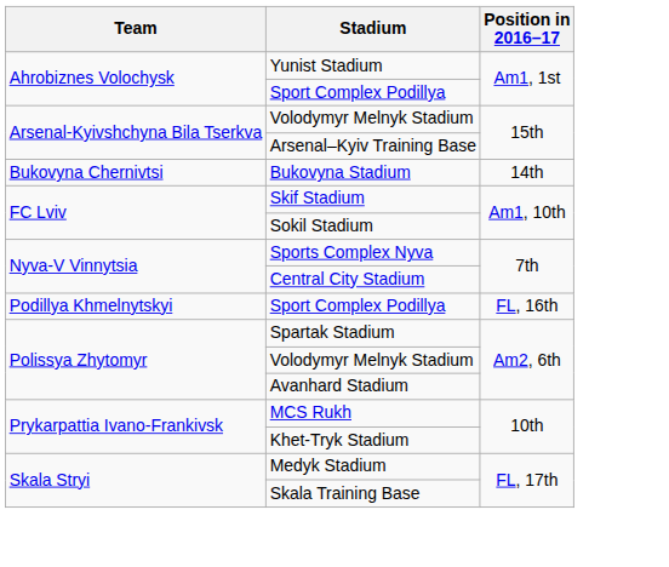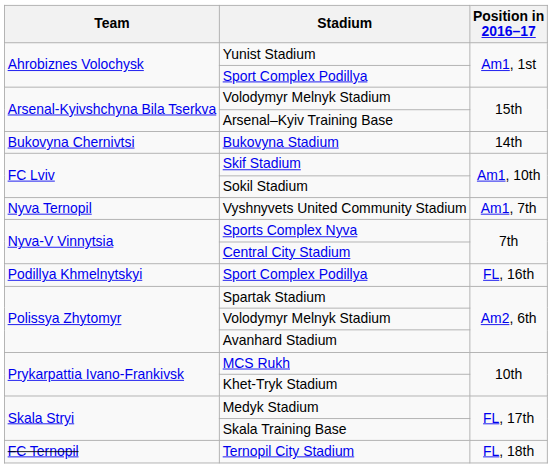+ row: Nyva Ternopil | Vyshnyvets United Community Stadium | Am1, 7th
+ row: FC Ternopil | Ternopil City Stadium | FL, 18th
